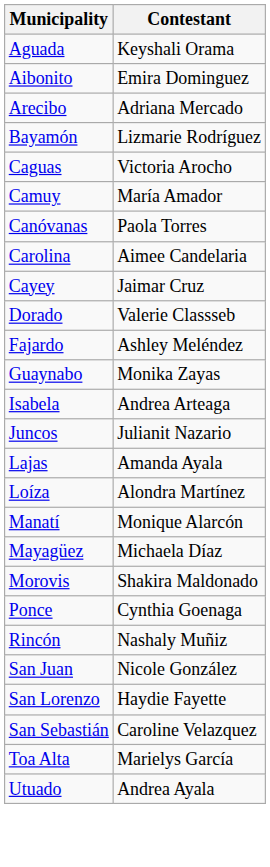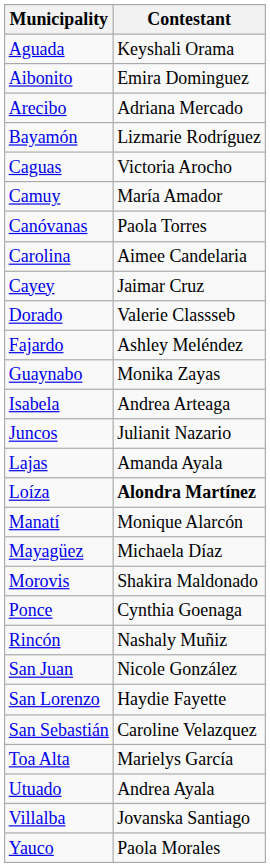Loíza | Contestant: normal -> bold
+ row: Villalba | Jovanska Santiago
+ row: Yauco | Paola Morales
